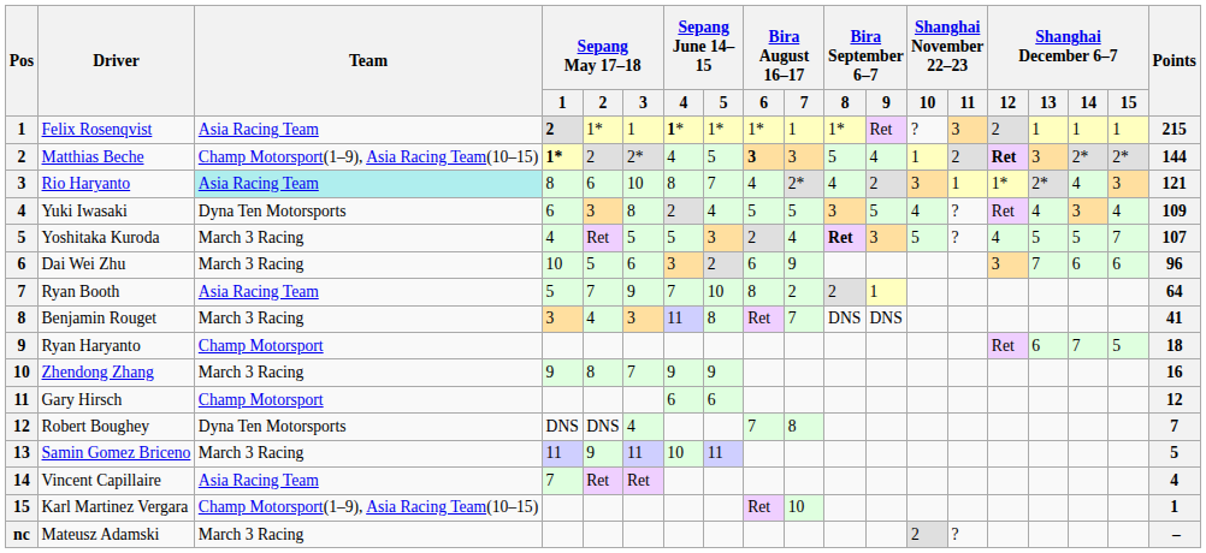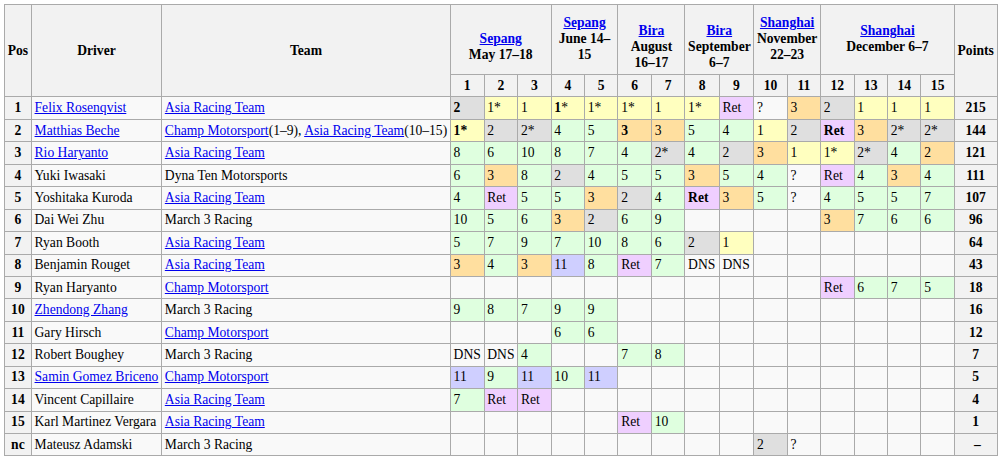Rio Haryanto | Team: paleturquoise background -> no background
Rio Haryanto | Shanghai December 6–7 / 15: 3 -> 2
Yuki Iwasaki | Points: 109 -> 111
Yoshitaka Kuroda | Team: March 3 Racing -> Asia Racing Team
Ryan Booth | Bira August 16–17 / 7: 2 -> 6
Benjamin Rouget | Team: March 3 Racing -> Asia Racing Team
Benjamin Rouget | Points: 41 -> 43
Robert Boughey | Team: Dyna Ten Motorsports -> March 3 Racing
Samin Gomez Briceno | Team: March 3 Racing -> Champ Motorsport
Karl Martinez Vergara | Team: Champ Motorsport(1–9), Asia Racing Team(10–15) -> Asia Racing Team
